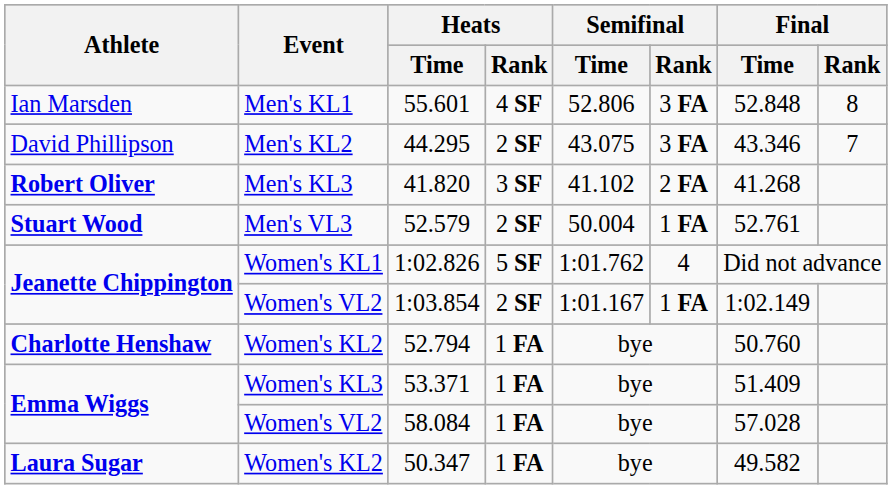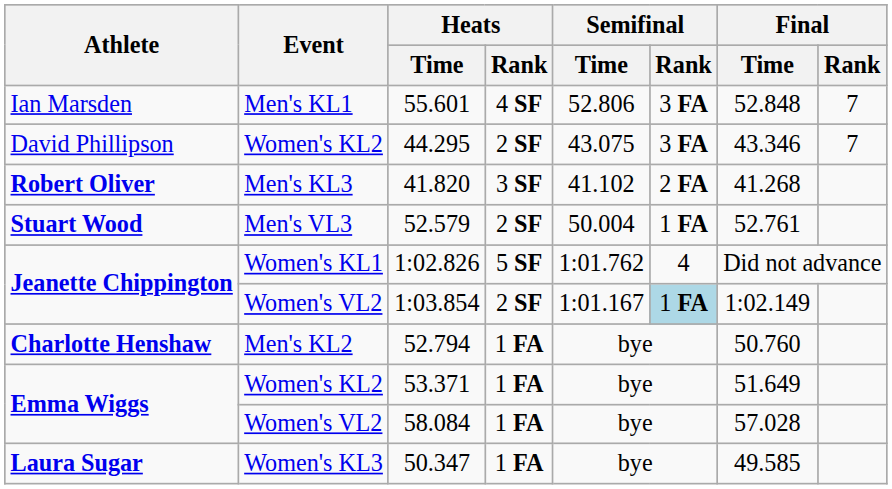55.601 | Final / Rank: 8 -> 7
44.295 | Event: Men's KL2 -> Women's KL2
1:03.854 | Semifinal / Rank: no background -> lightblue background
52.794 | Event: Women's KL2 -> Men's KL2
53.371 | Event: Women's KL3 -> Women's KL2
53.371 | Final / Time: 51.409 -> 51.649
50.347 | Event: Women's KL2 -> Women's KL3
50.347 | Final / Time: 49.582 -> 49.585
